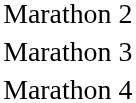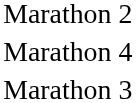rows swapped: Marathon 3 <-> Marathon 4
